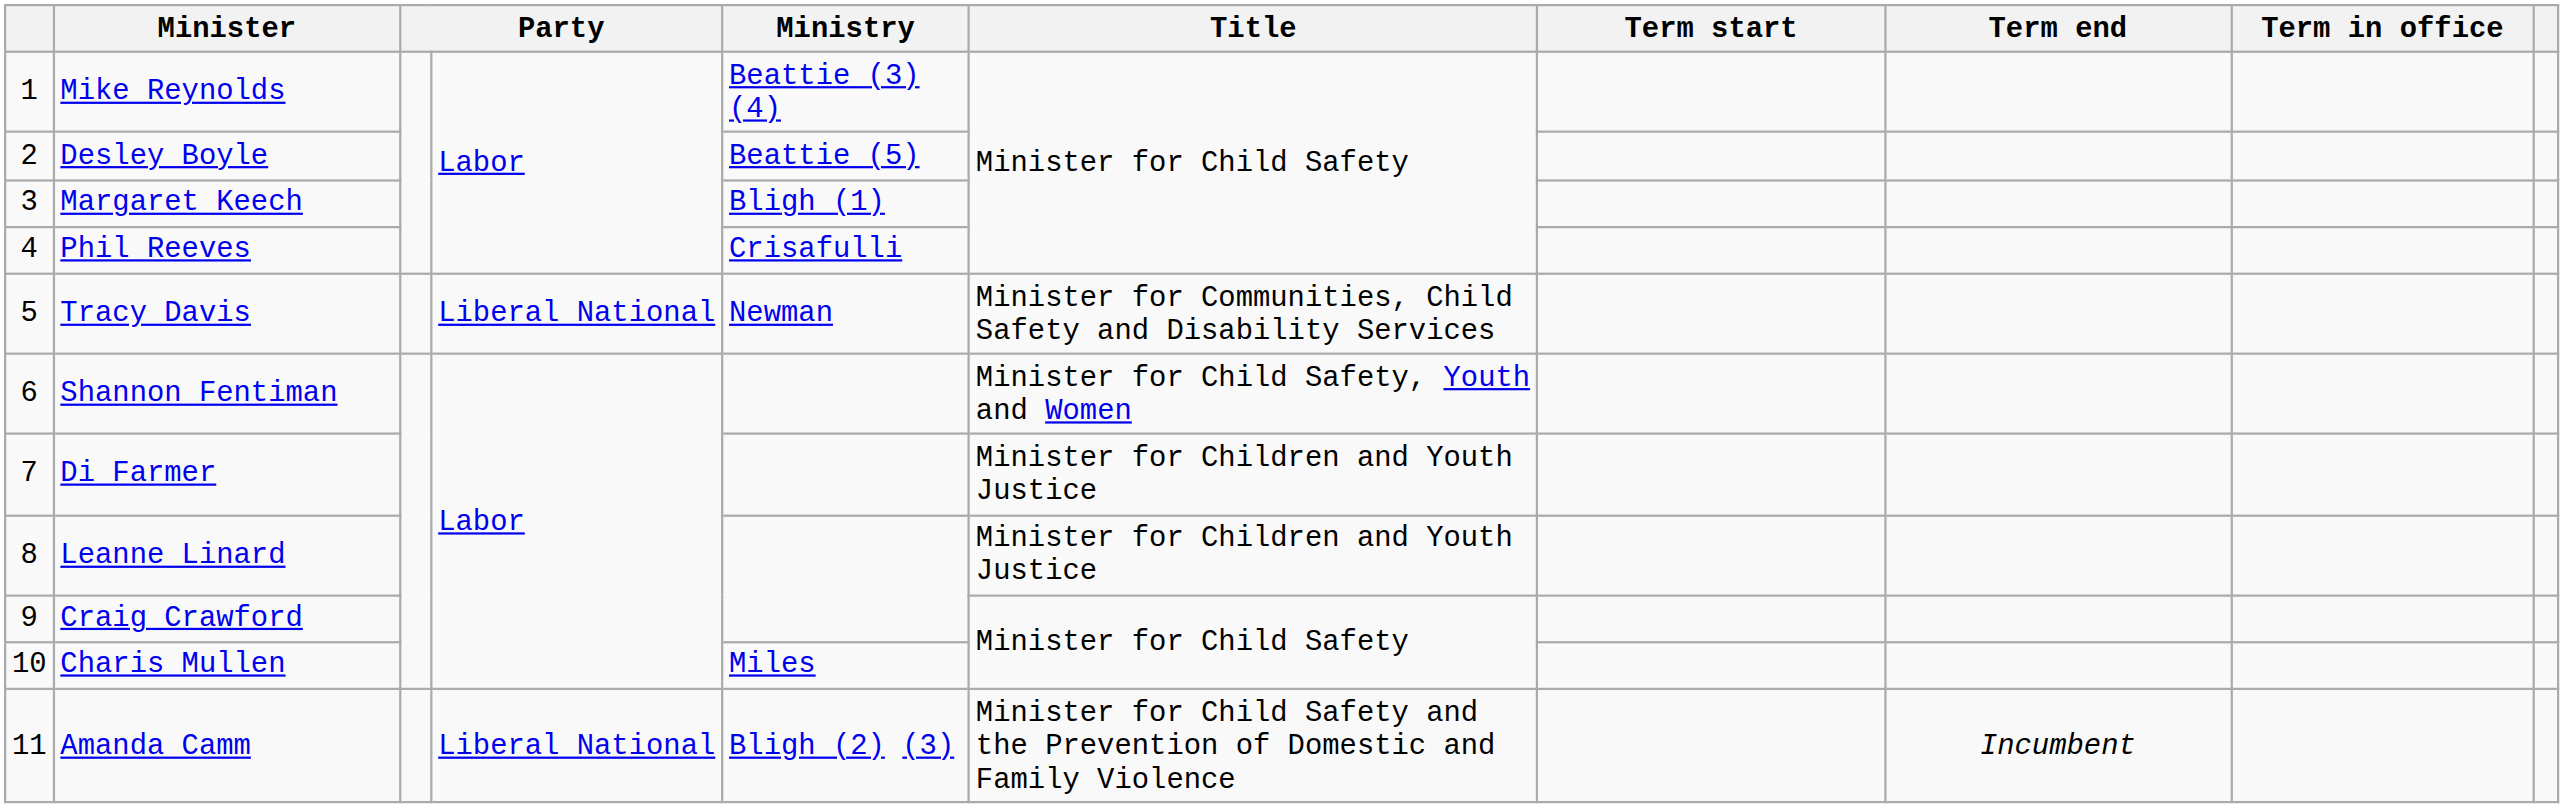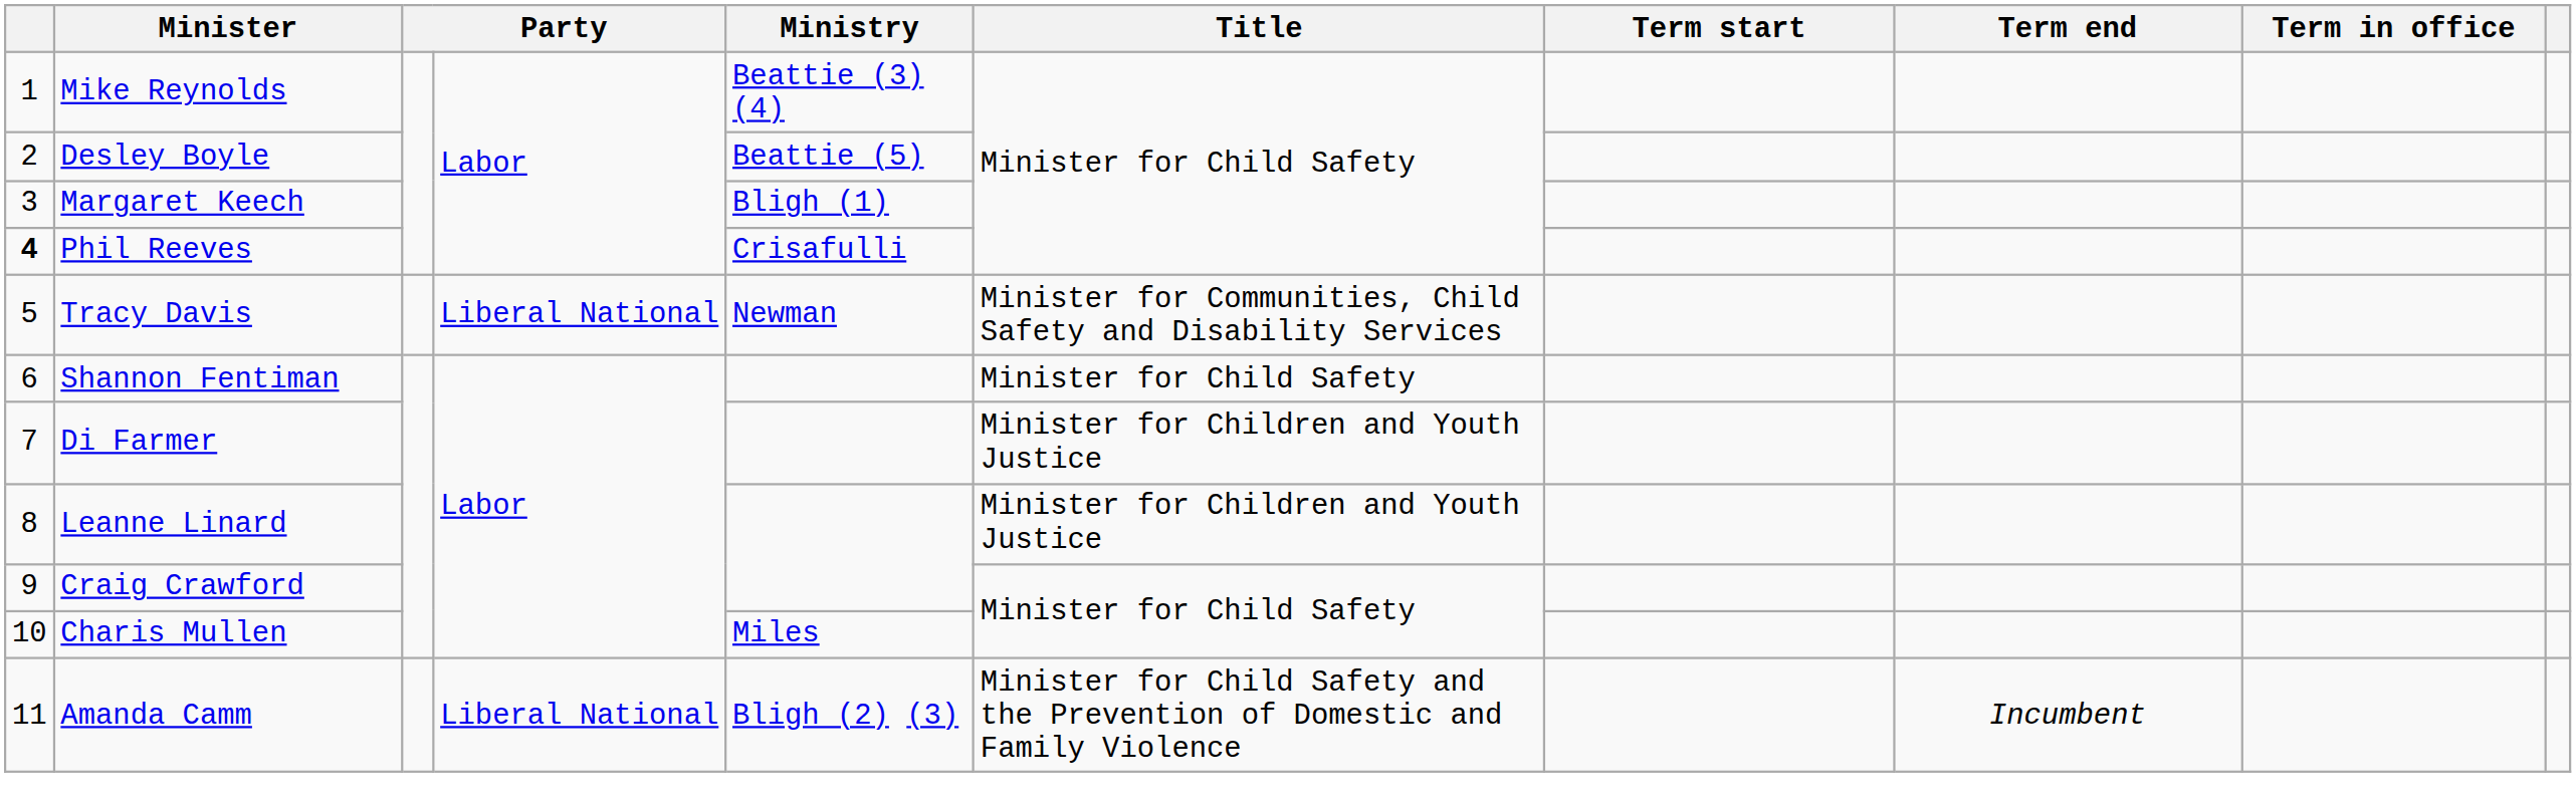Phil Reeves | column 1: normal -> bold
Shannon Fentiman | Title: Minister for Child Safety, Youth and Women -> Minister for Child Safety
